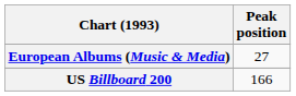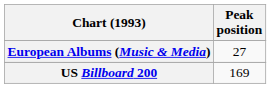US Billboard 200 | Peak position: 166 -> 169
